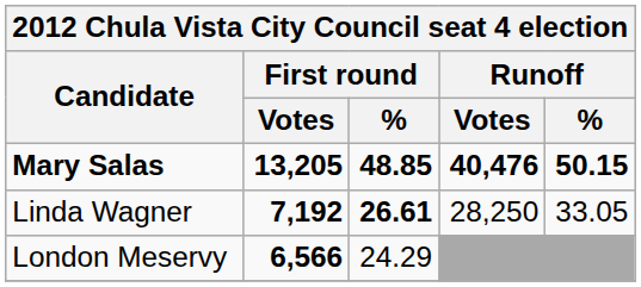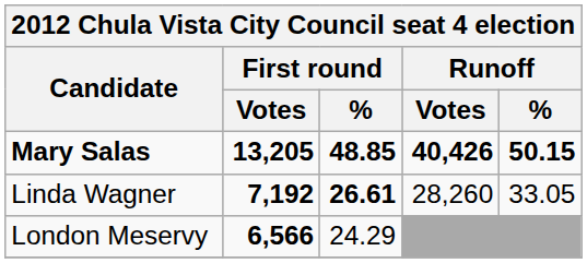Mary Salas | Runoff / Votes: 40,476 -> 40,426
Linda Wagner | Runoff / Votes: 28,250 -> 28,260
